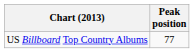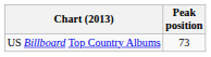US Billboard Top Country Albums | Peak position: 77 -> 73
